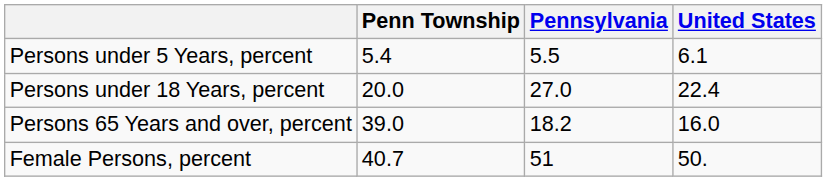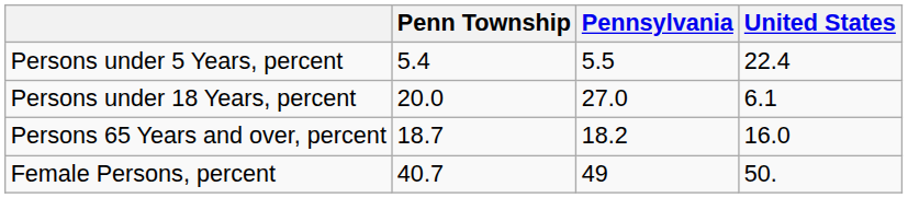Persons under 5 Years, percent | United States: 6.1 -> 22.4
Persons under 18 Years, percent | United States: 22.4 -> 6.1
Persons 65 Years and over, percent | Penn Township: 39.0 -> 18.7
Female Persons, percent | Pennsylvania: 51 -> 49
